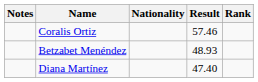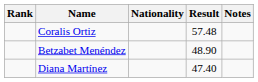columns swapped: Rank <-> Notes
Coralis Ortiz | Result: 57.46 -> 57.48
Betzabet Menéndez | Result: 48.93 -> 48.90
